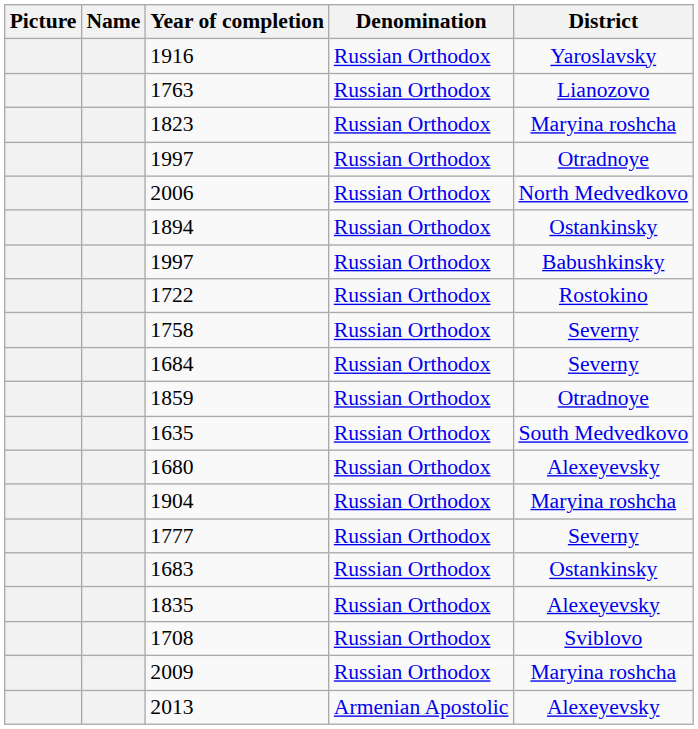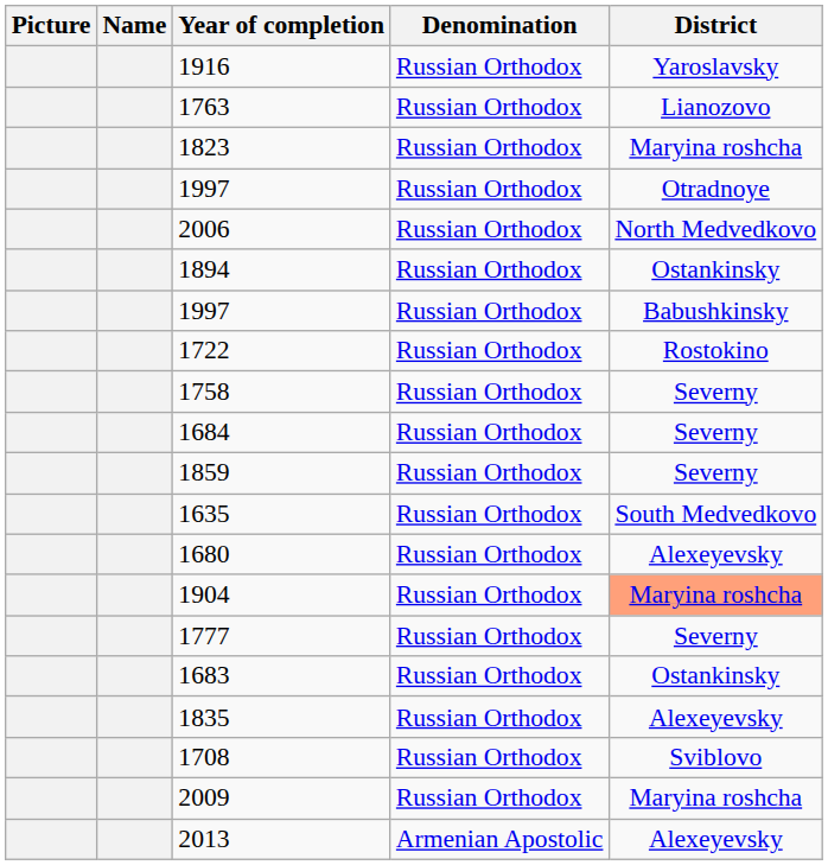1859 | District: Otradnoye -> Severny
1904 | District: no background -> lightsalmon background
